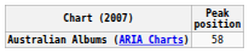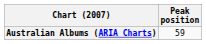Australian Albums (ARIA Charts) | Peak position: 58 -> 59
